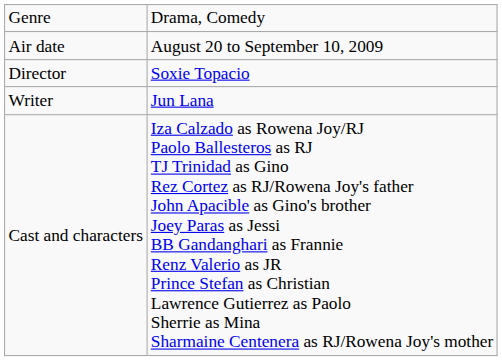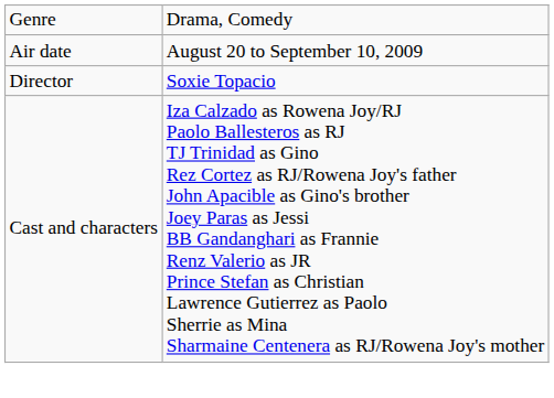- row: Writer | Jun Lana
